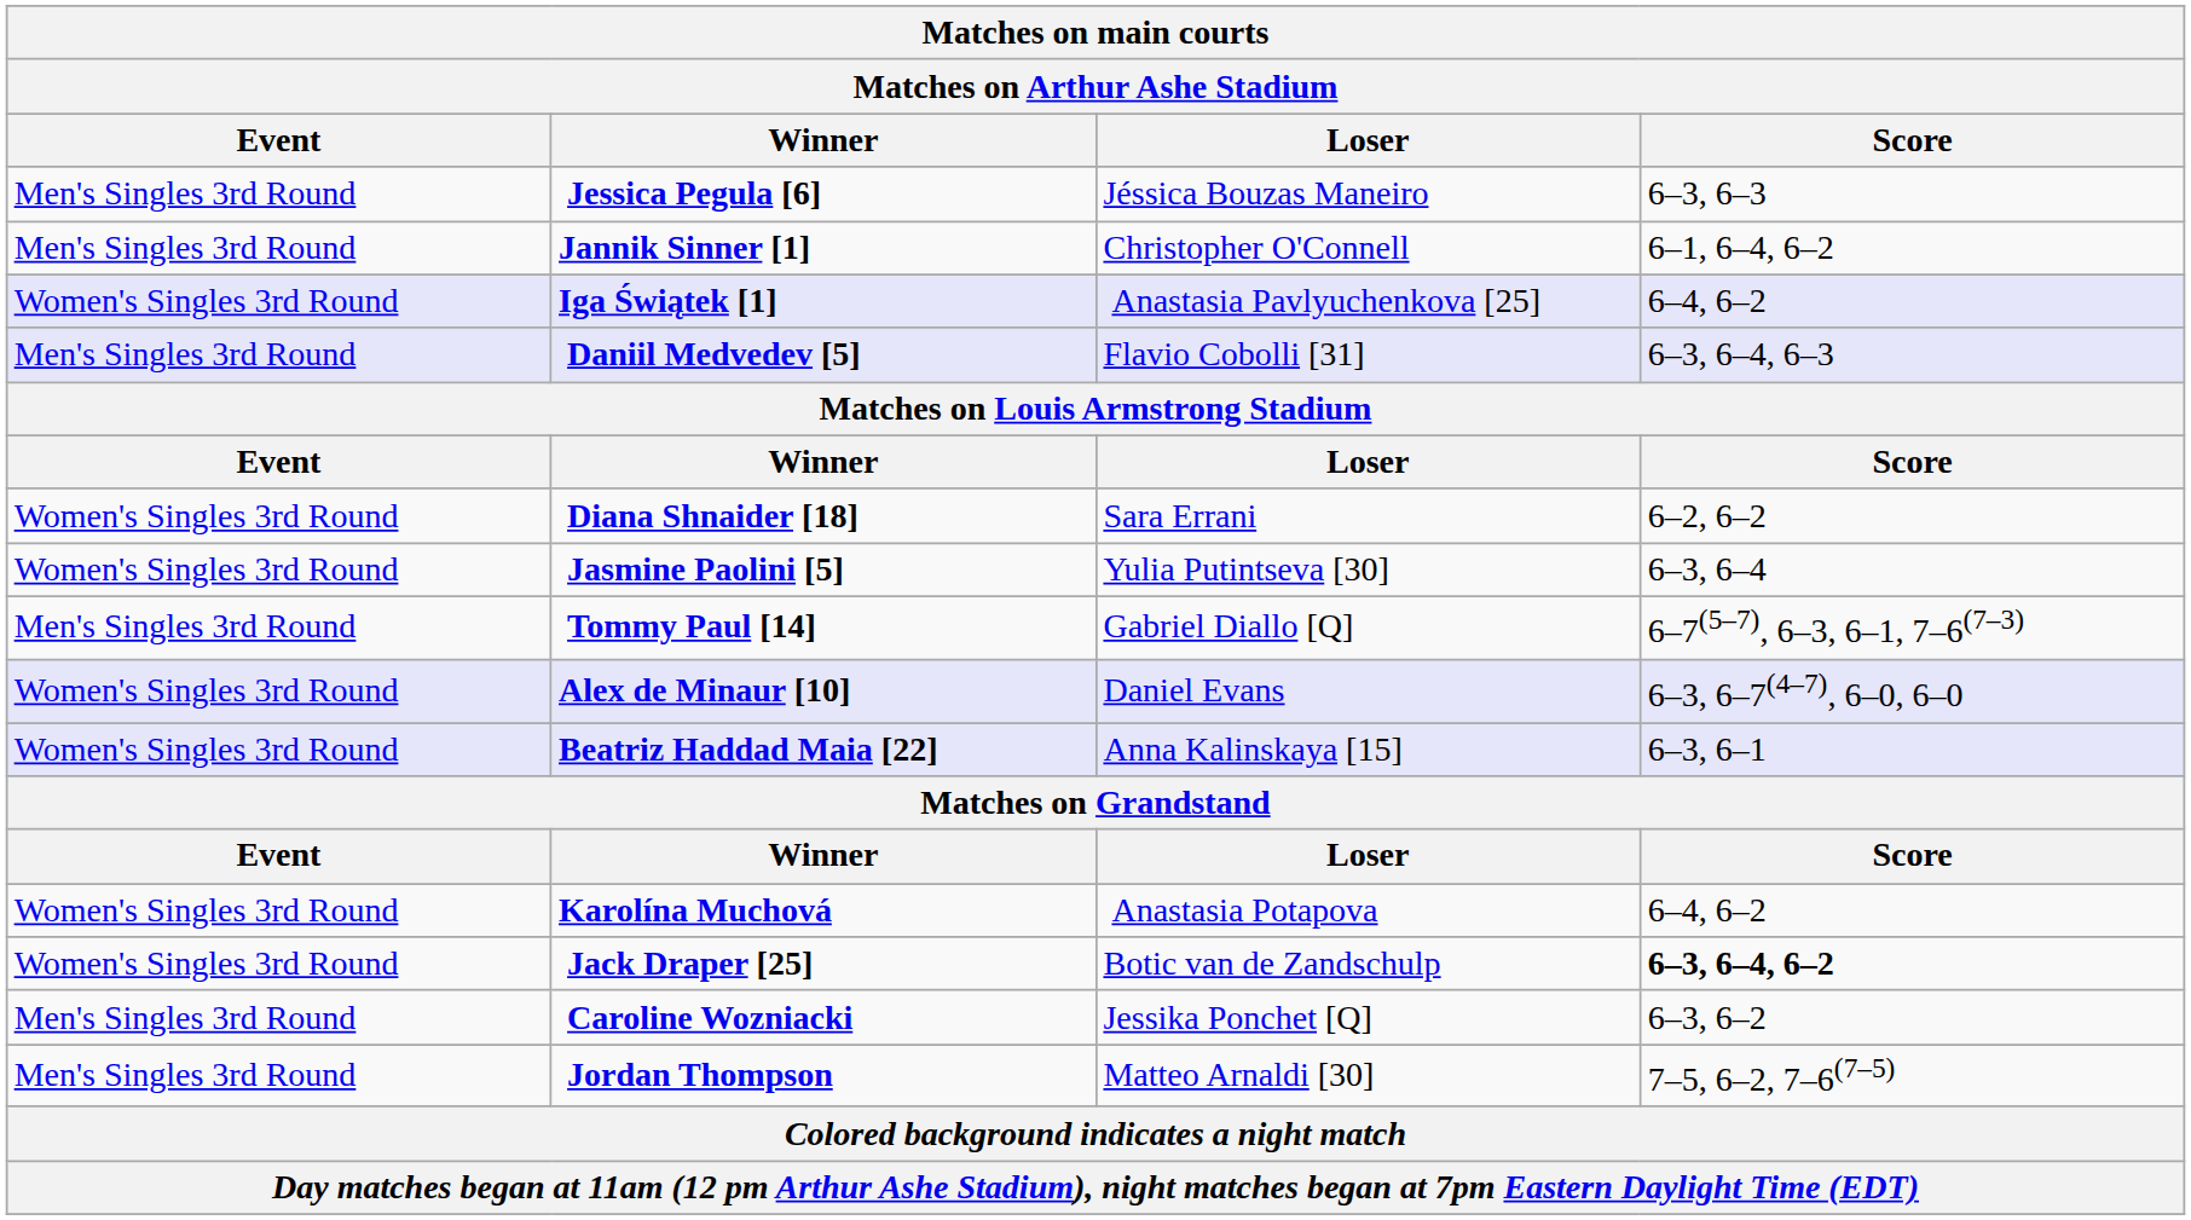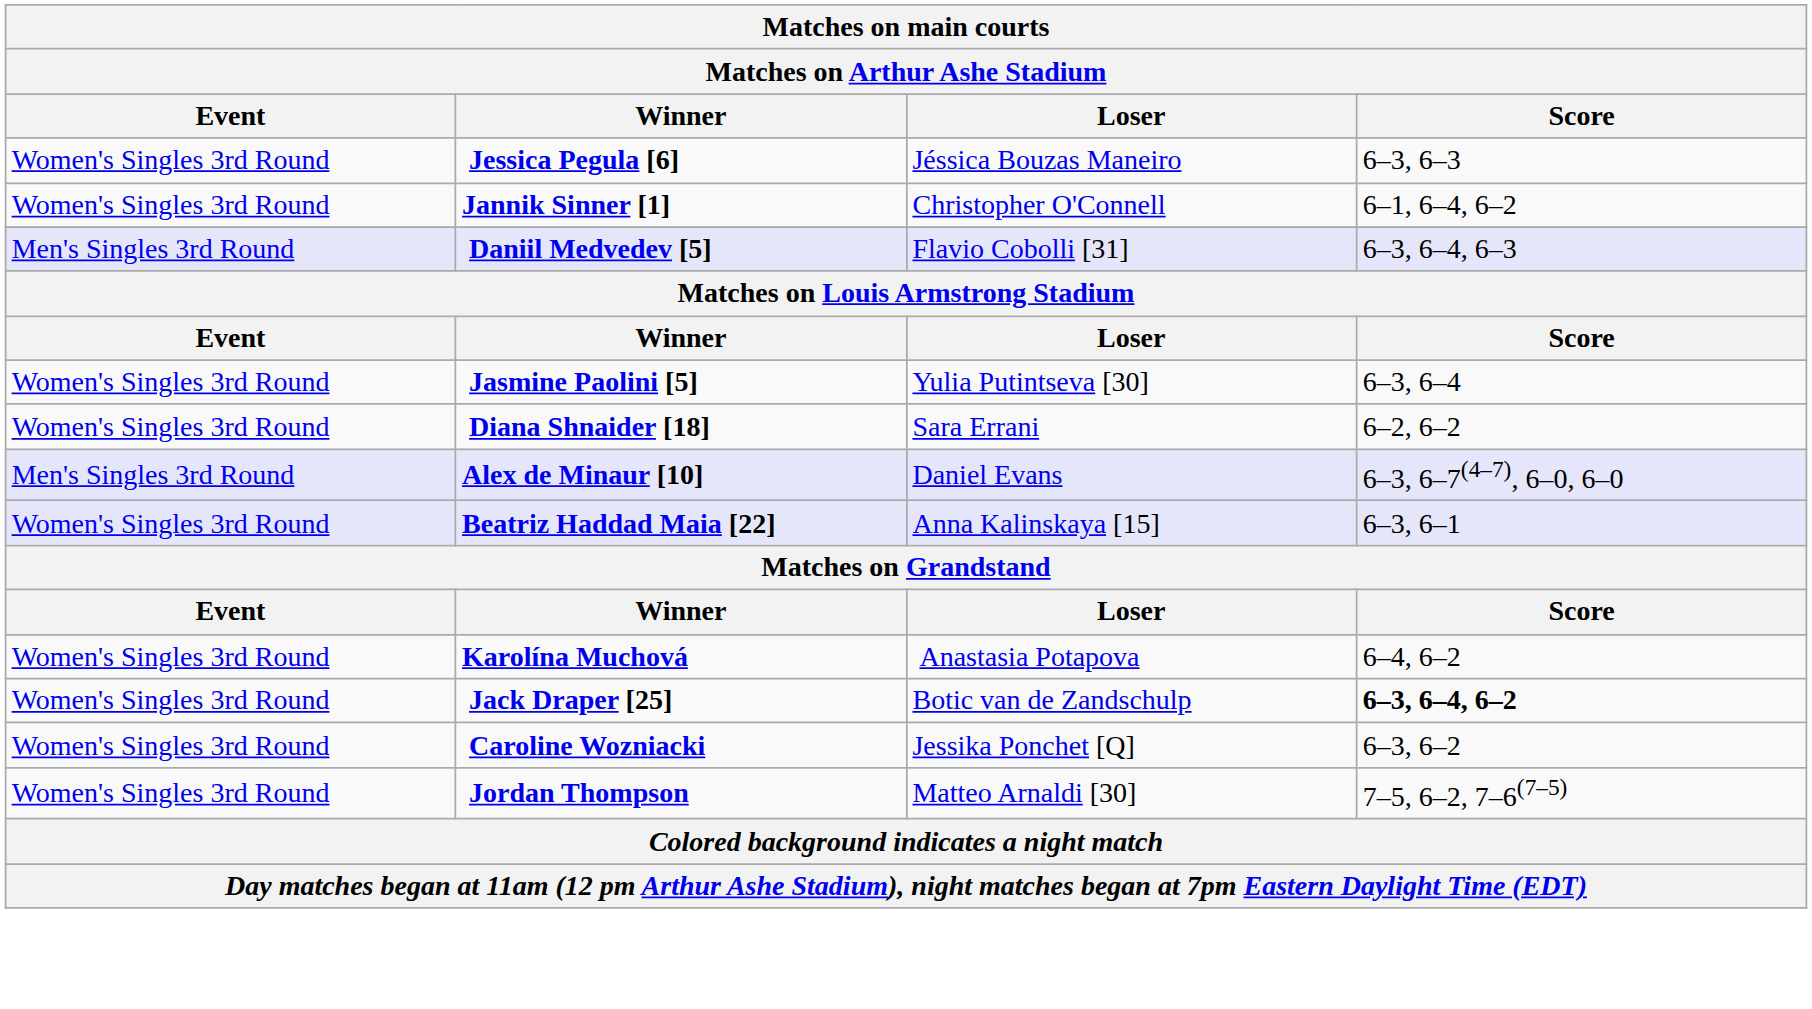Jessica Pegula [6] | Event: Men's Singles 3rd Round -> Women's Singles 3rd Round
Jannik Sinner [1] | Event: Men's Singles 3rd Round -> Women's Singles 3rd Round
- row: Women's Singles 3rd Round | Iga Świątek [1] | Anastasia Pavlyuchenkova [25] | 6–4, 6–2
rows swapped: Jasmine Paolini [5] <-> Diana Shnaider [18]
- row: Men's Singles 3rd Round | Tommy Paul [14] | Gabriel Diallo [Q] | 6–7(5–7), 6–3, 6–1, 7–6(7–3)
Alex de Minaur [10] | Event: Women's Singles 3rd Round -> Men's Singles 3rd Round
Caroline Wozniacki | Event: Men's Singles 3rd Round -> Women's Singles 3rd Round
Jordan Thompson | Event: Men's Singles 3rd Round -> Women's Singles 3rd Round
